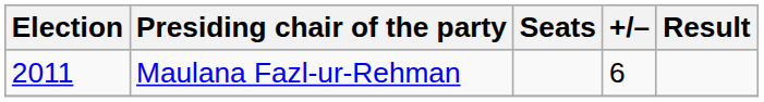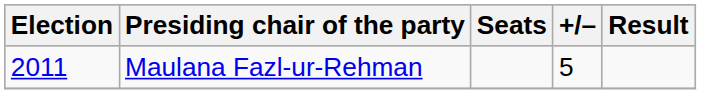Maulana Fazl-ur-Rehman | +/–: 6 -> 5
